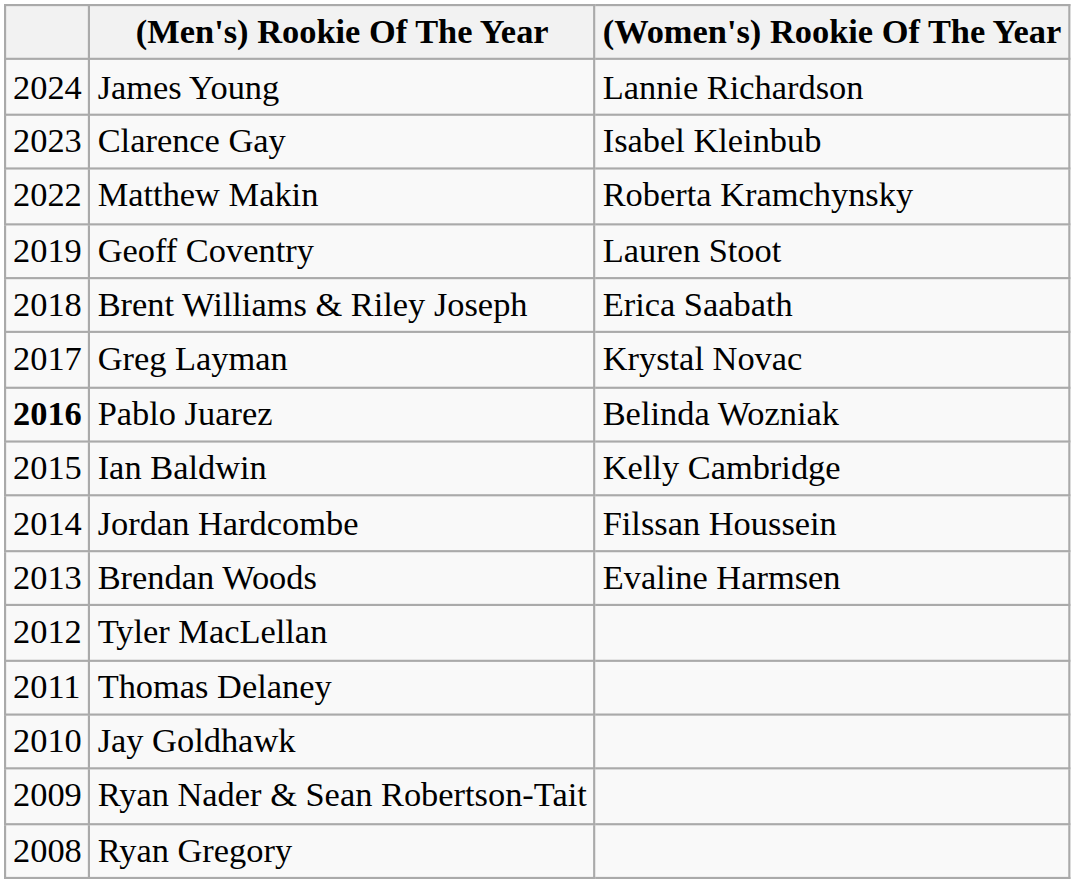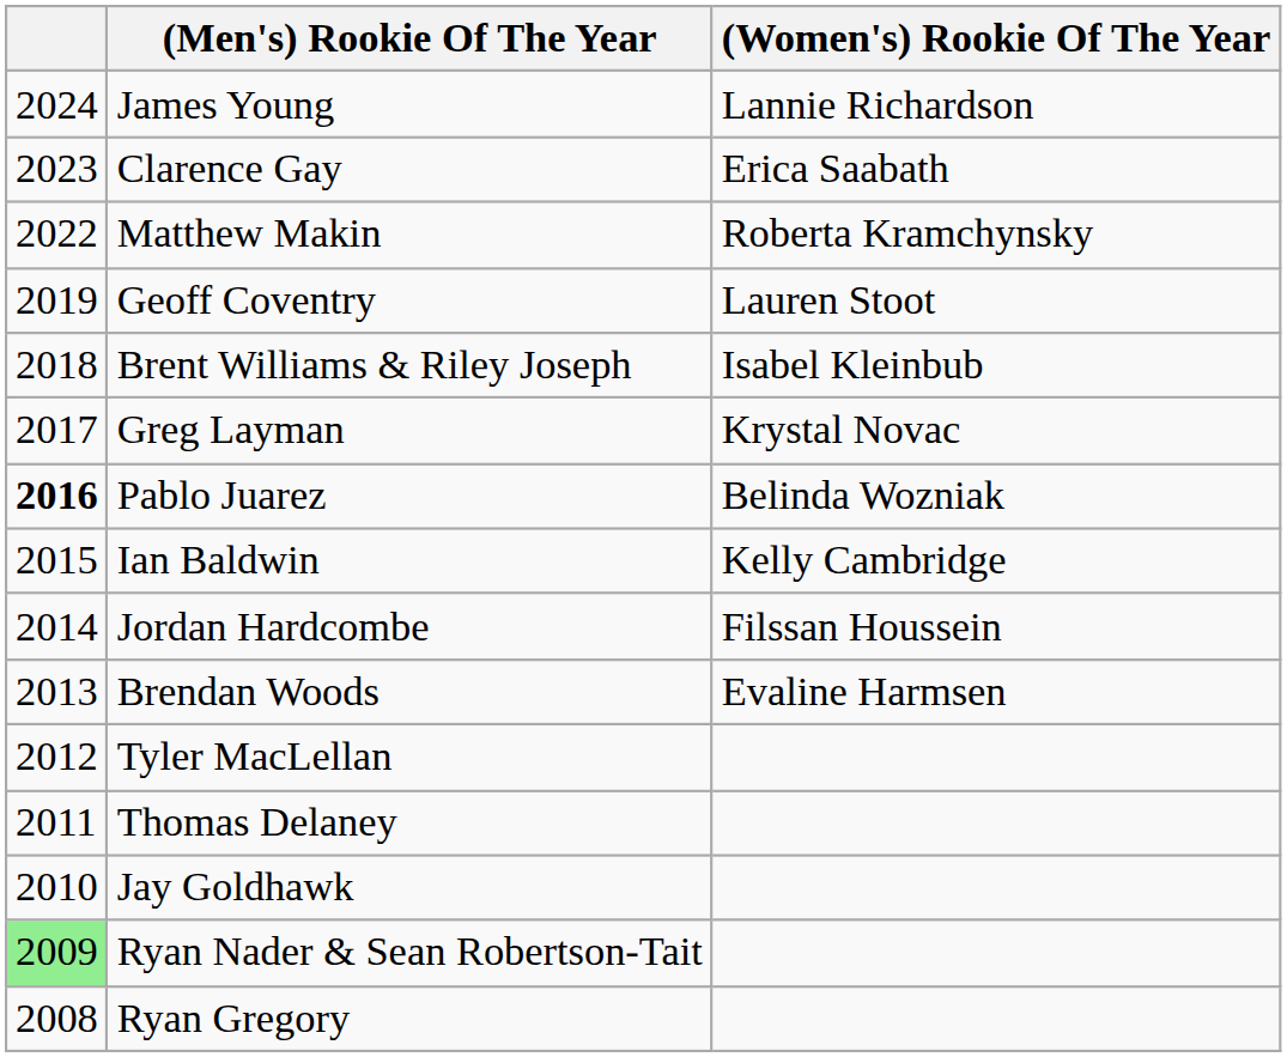Clarence Gay | (Women's) Rookie Of The Year: Isabel Kleinbub -> Erica Saabath
Brent Williams & Riley Joseph | (Women's) Rookie Of The Year: Erica Saabath -> Isabel Kleinbub
Ryan Nader & Sean Robertson-Tait | column 1: no background -> lightgreen background
